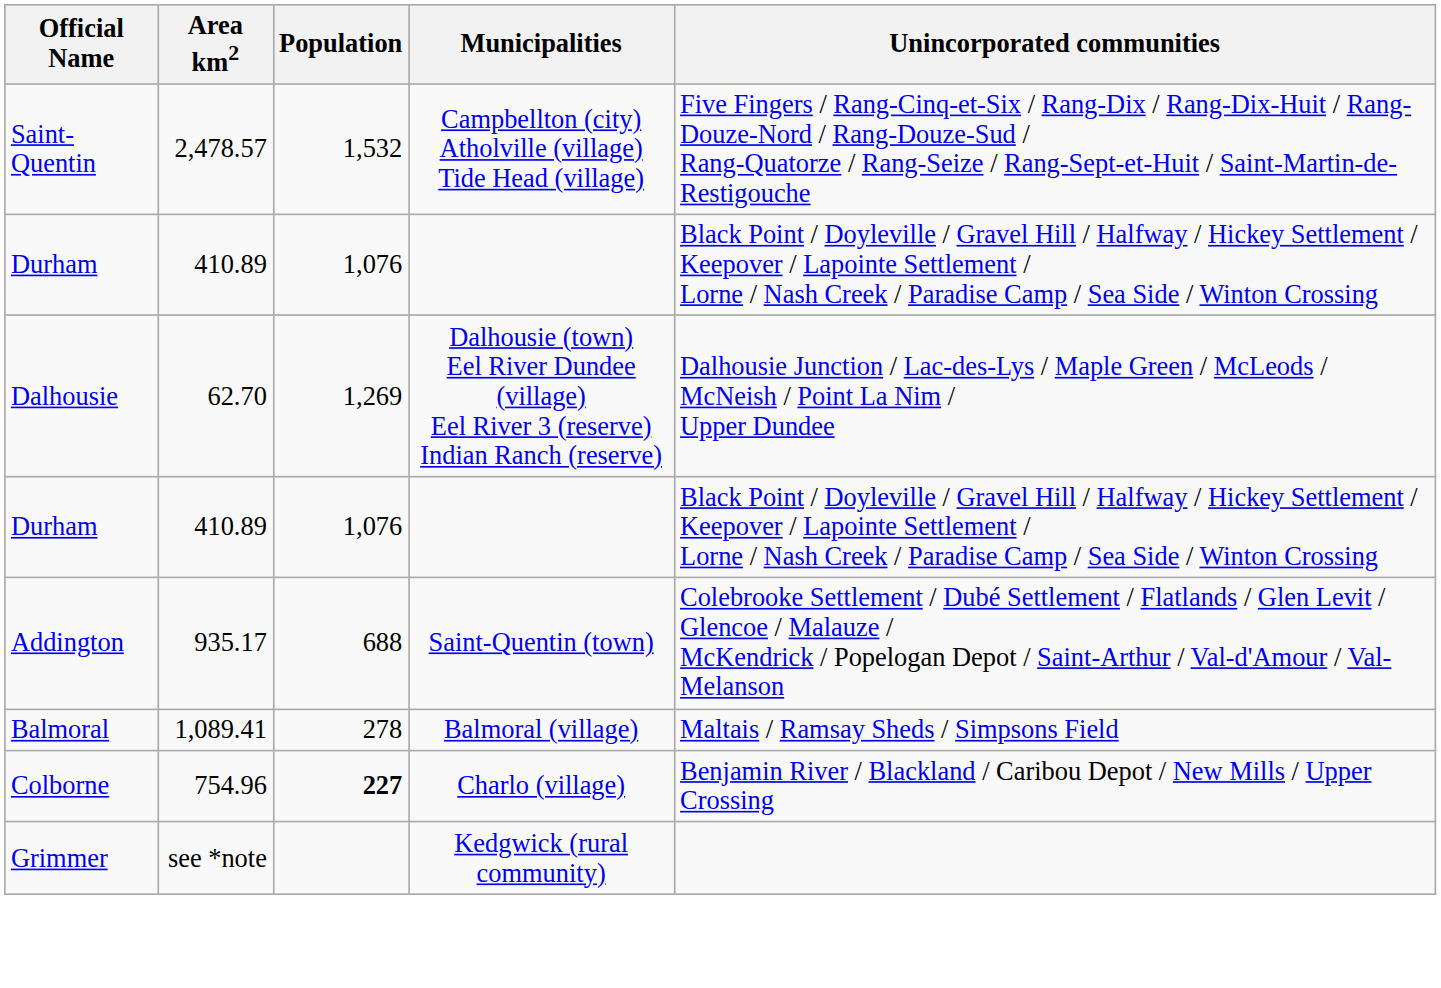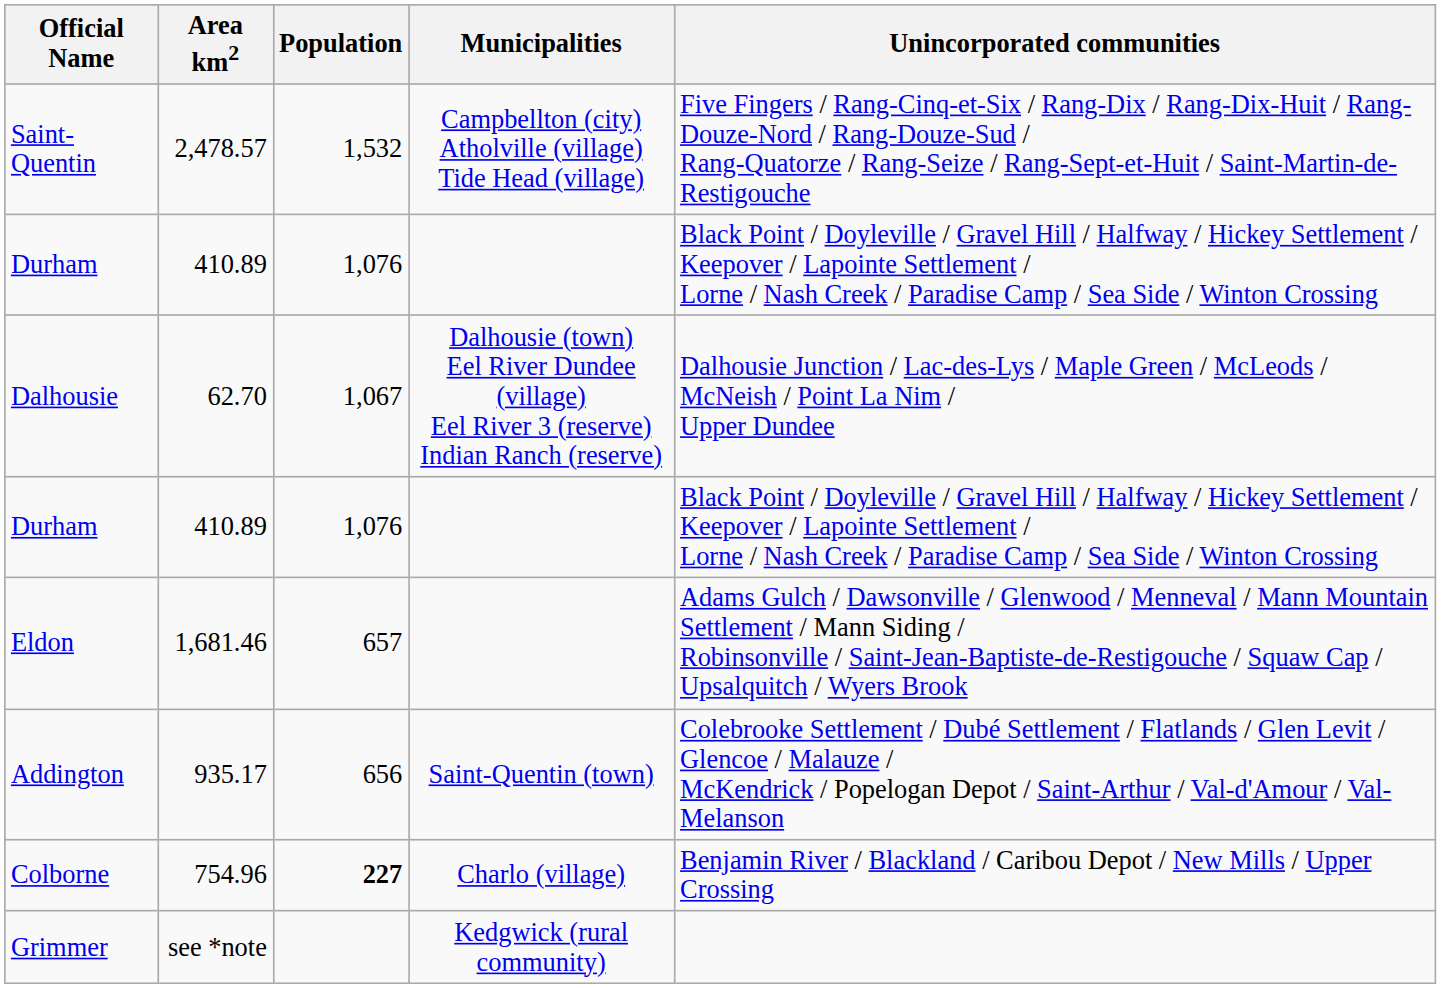Dalhousie | Population: 1,269 -> 1,067
+ row: Eldon | 1,681.46 | 657 | Adams Gulch / Dawsonville / Glenwood / Menneval / Mann Mountain Settlement / Mann Siding / Robinsonville / Saint-Jean-Baptiste-de-Restigouche / Squaw Cap / Upsalquitch / Wyers Brook
Addington | Population: 688 -> 656
- row: Balmoral | 1,089.41 | 278 | Balmoral (village) | Maltais / Ramsay Sheds / Simpsons Field
